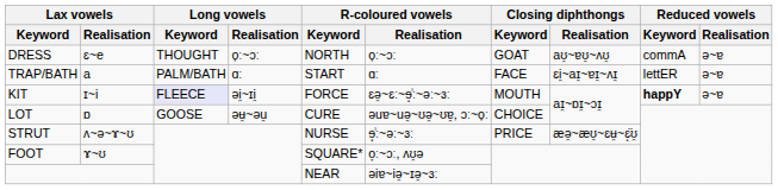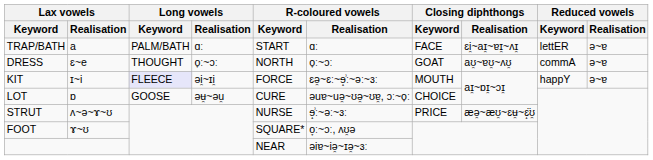rows swapped: TRAP/BATH <-> DRESS
KIT | Reduced vowels / Keyword: bold -> normal
